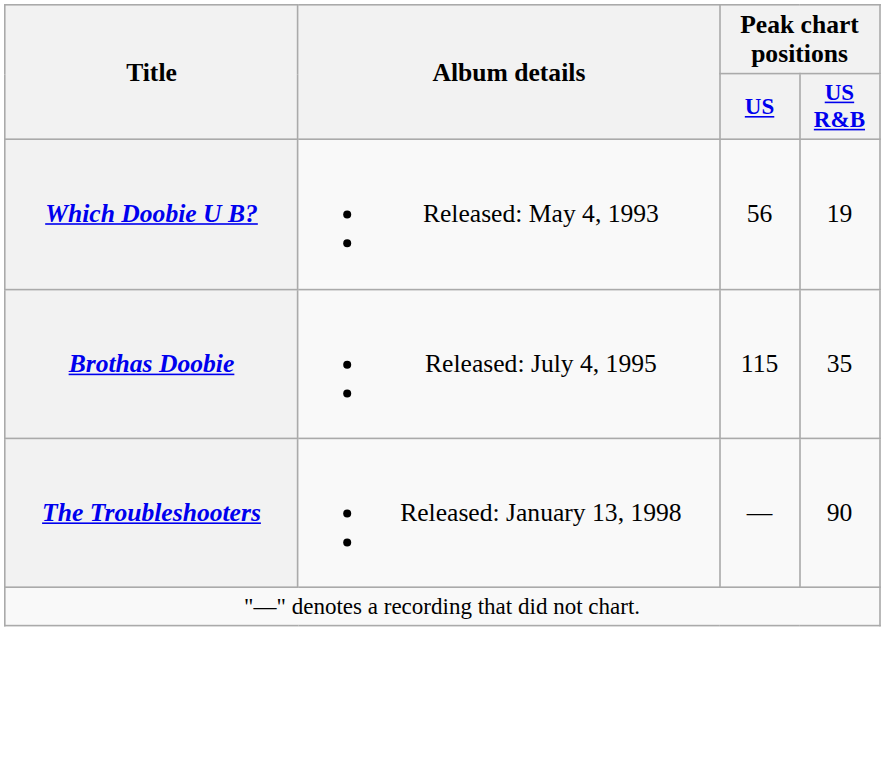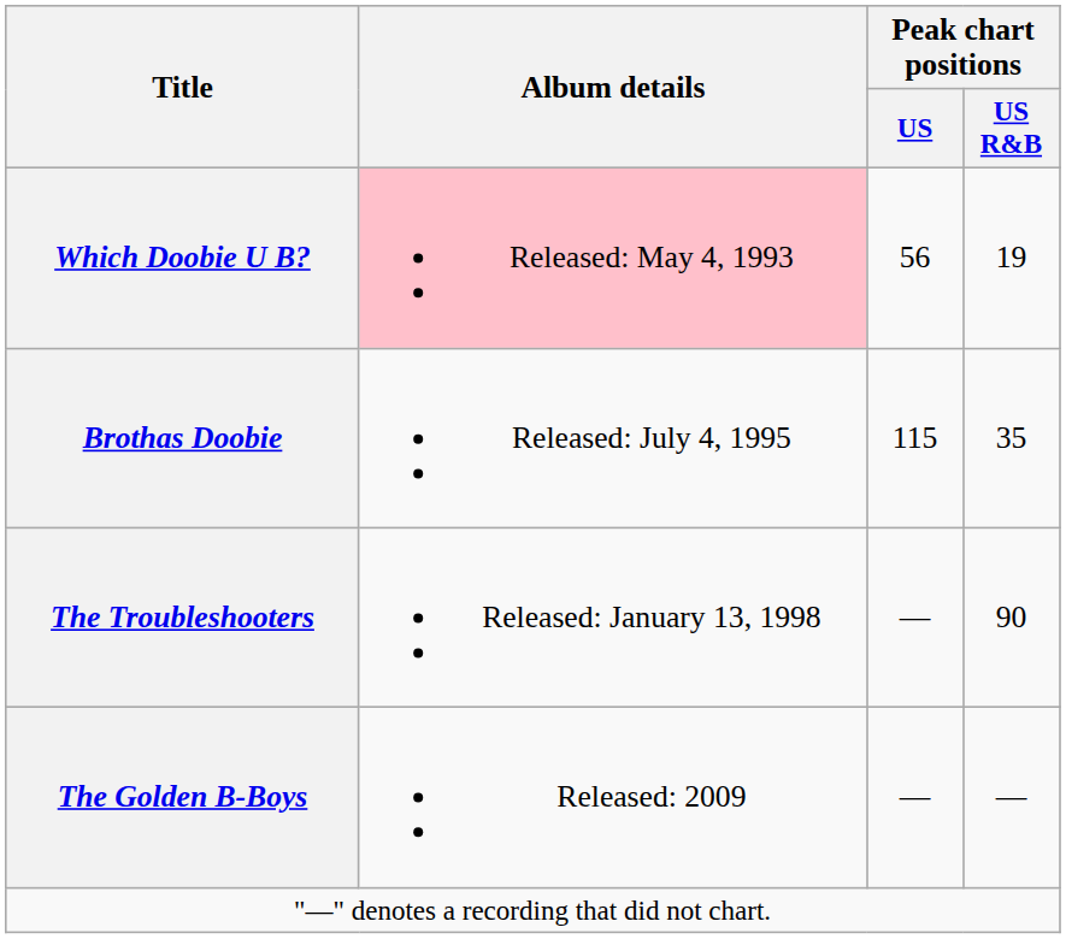Which Doobie U B? | Album details: no background -> pink background
+ row: The Golden B-Boys | Released: 2009 | — | —
